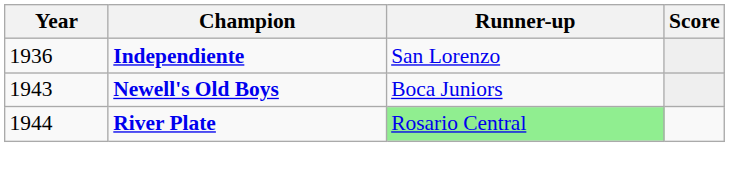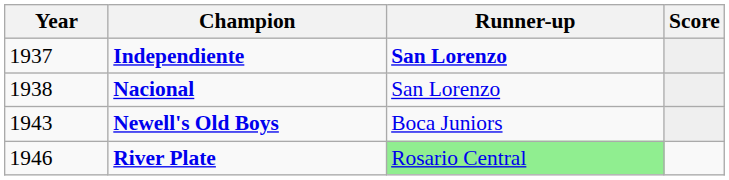Independiente | Year: 1936 -> 1937
Independiente | Runner-up: normal -> bold
+ row: 1938 | Nacional | San Lorenzo
River Plate | Year: 1944 -> 1946
